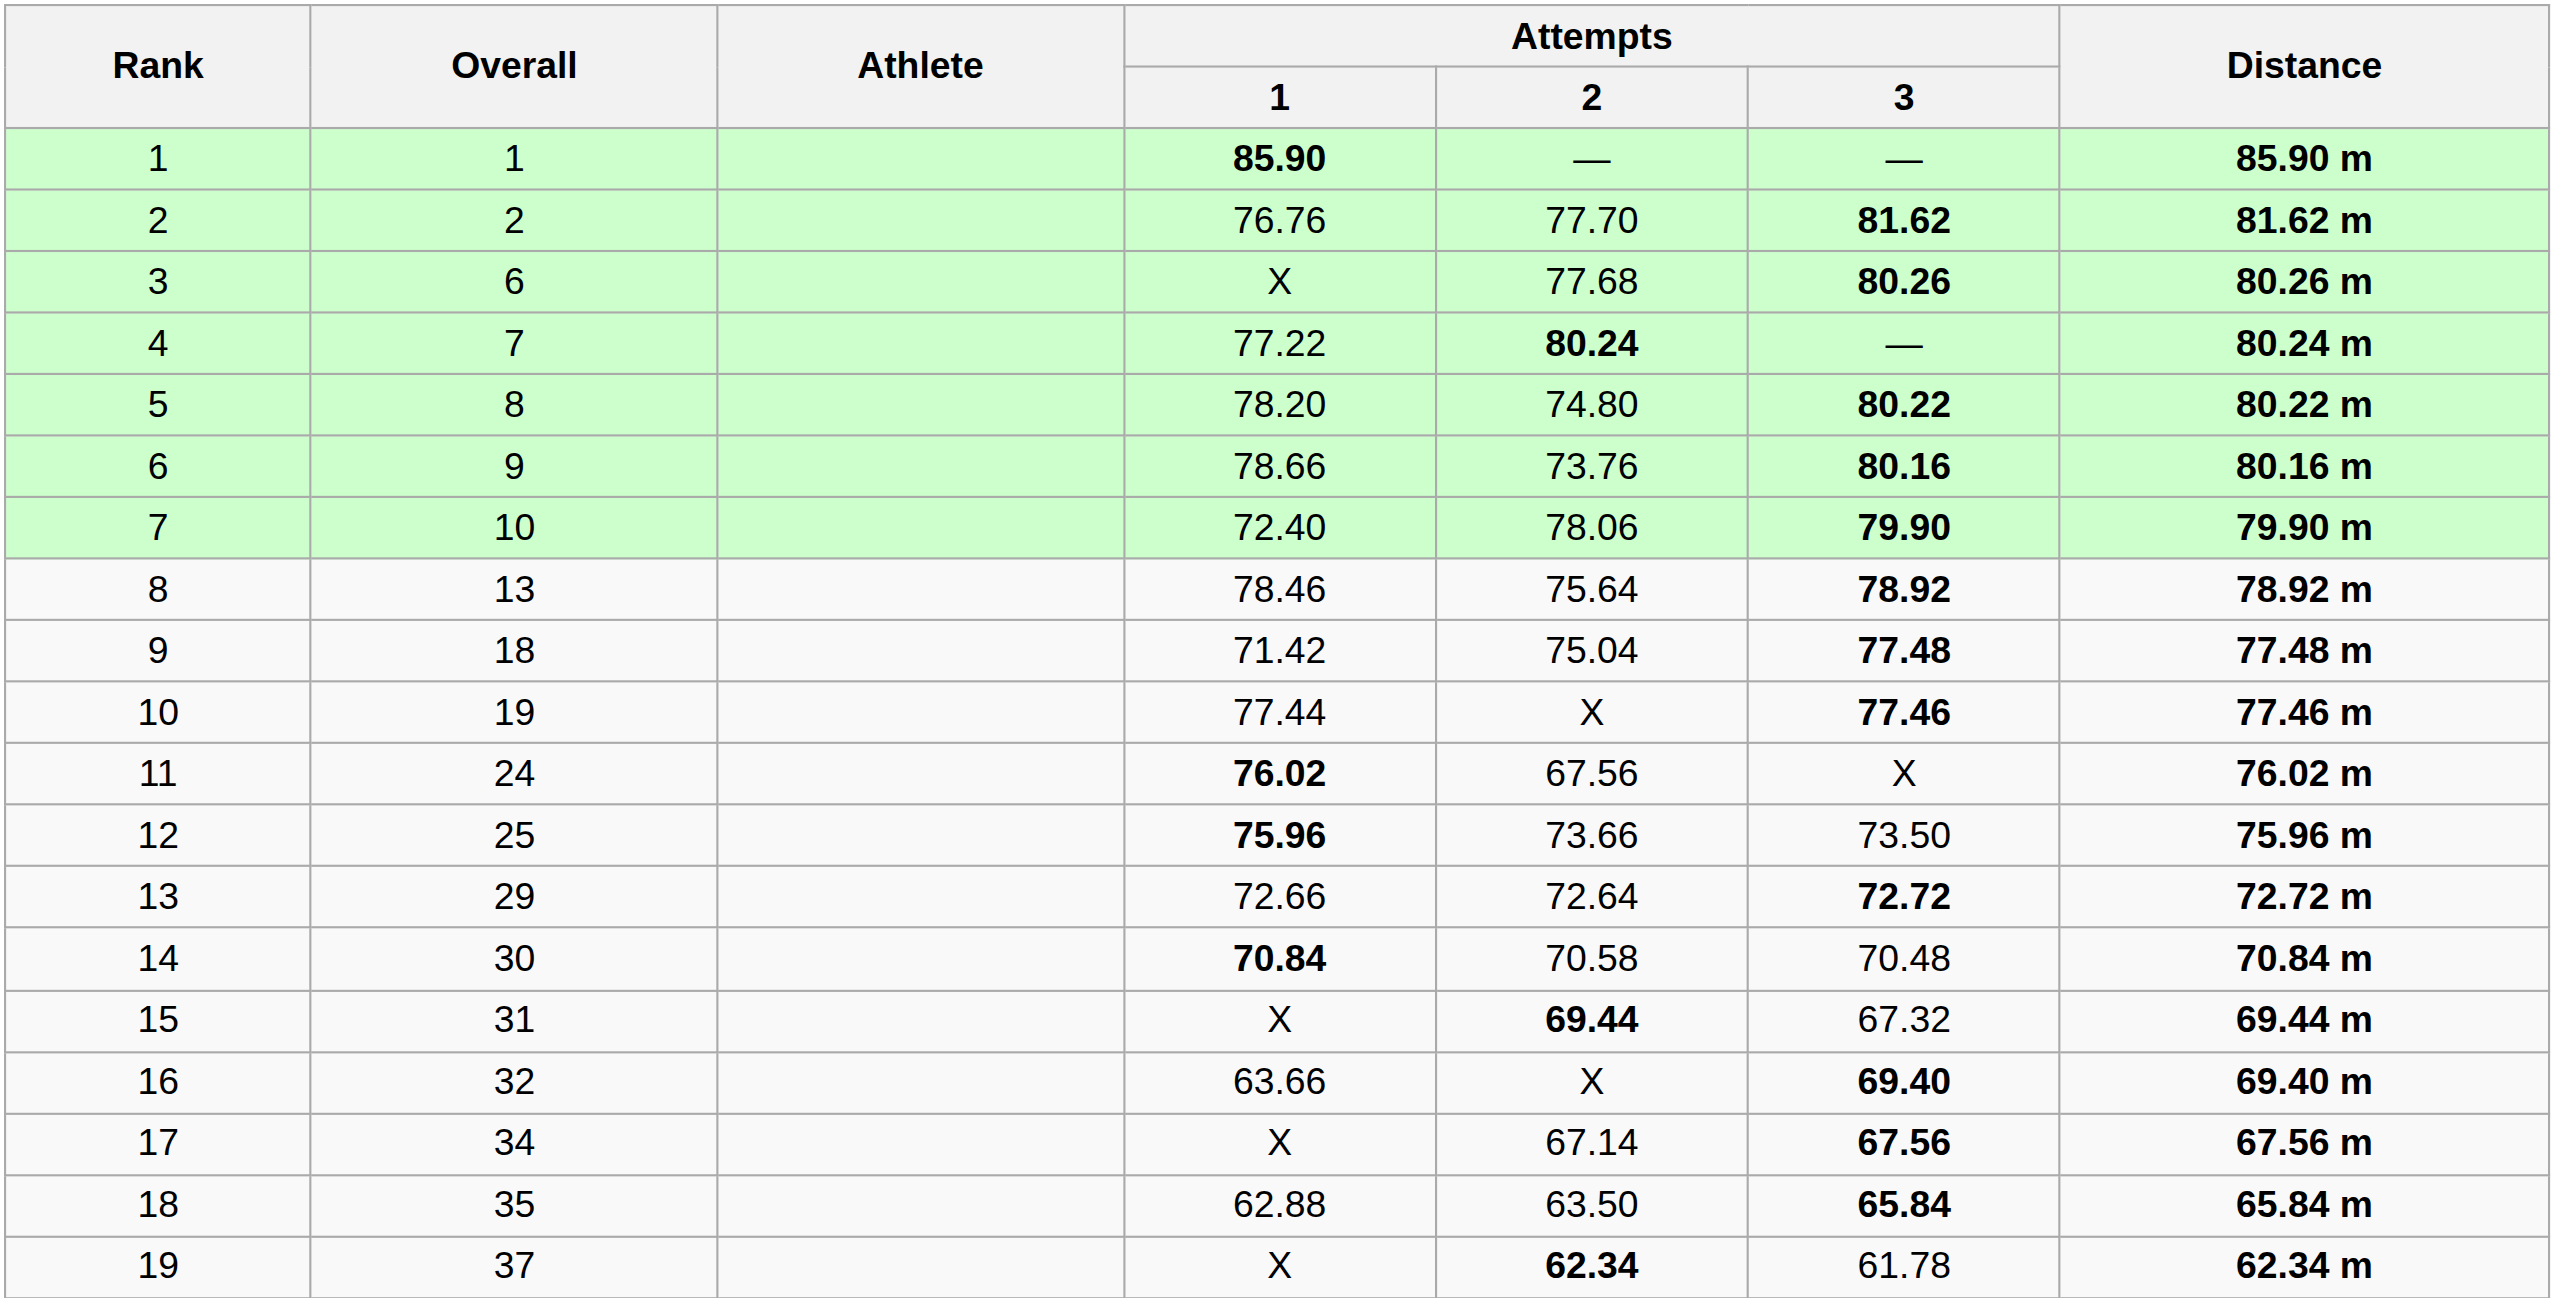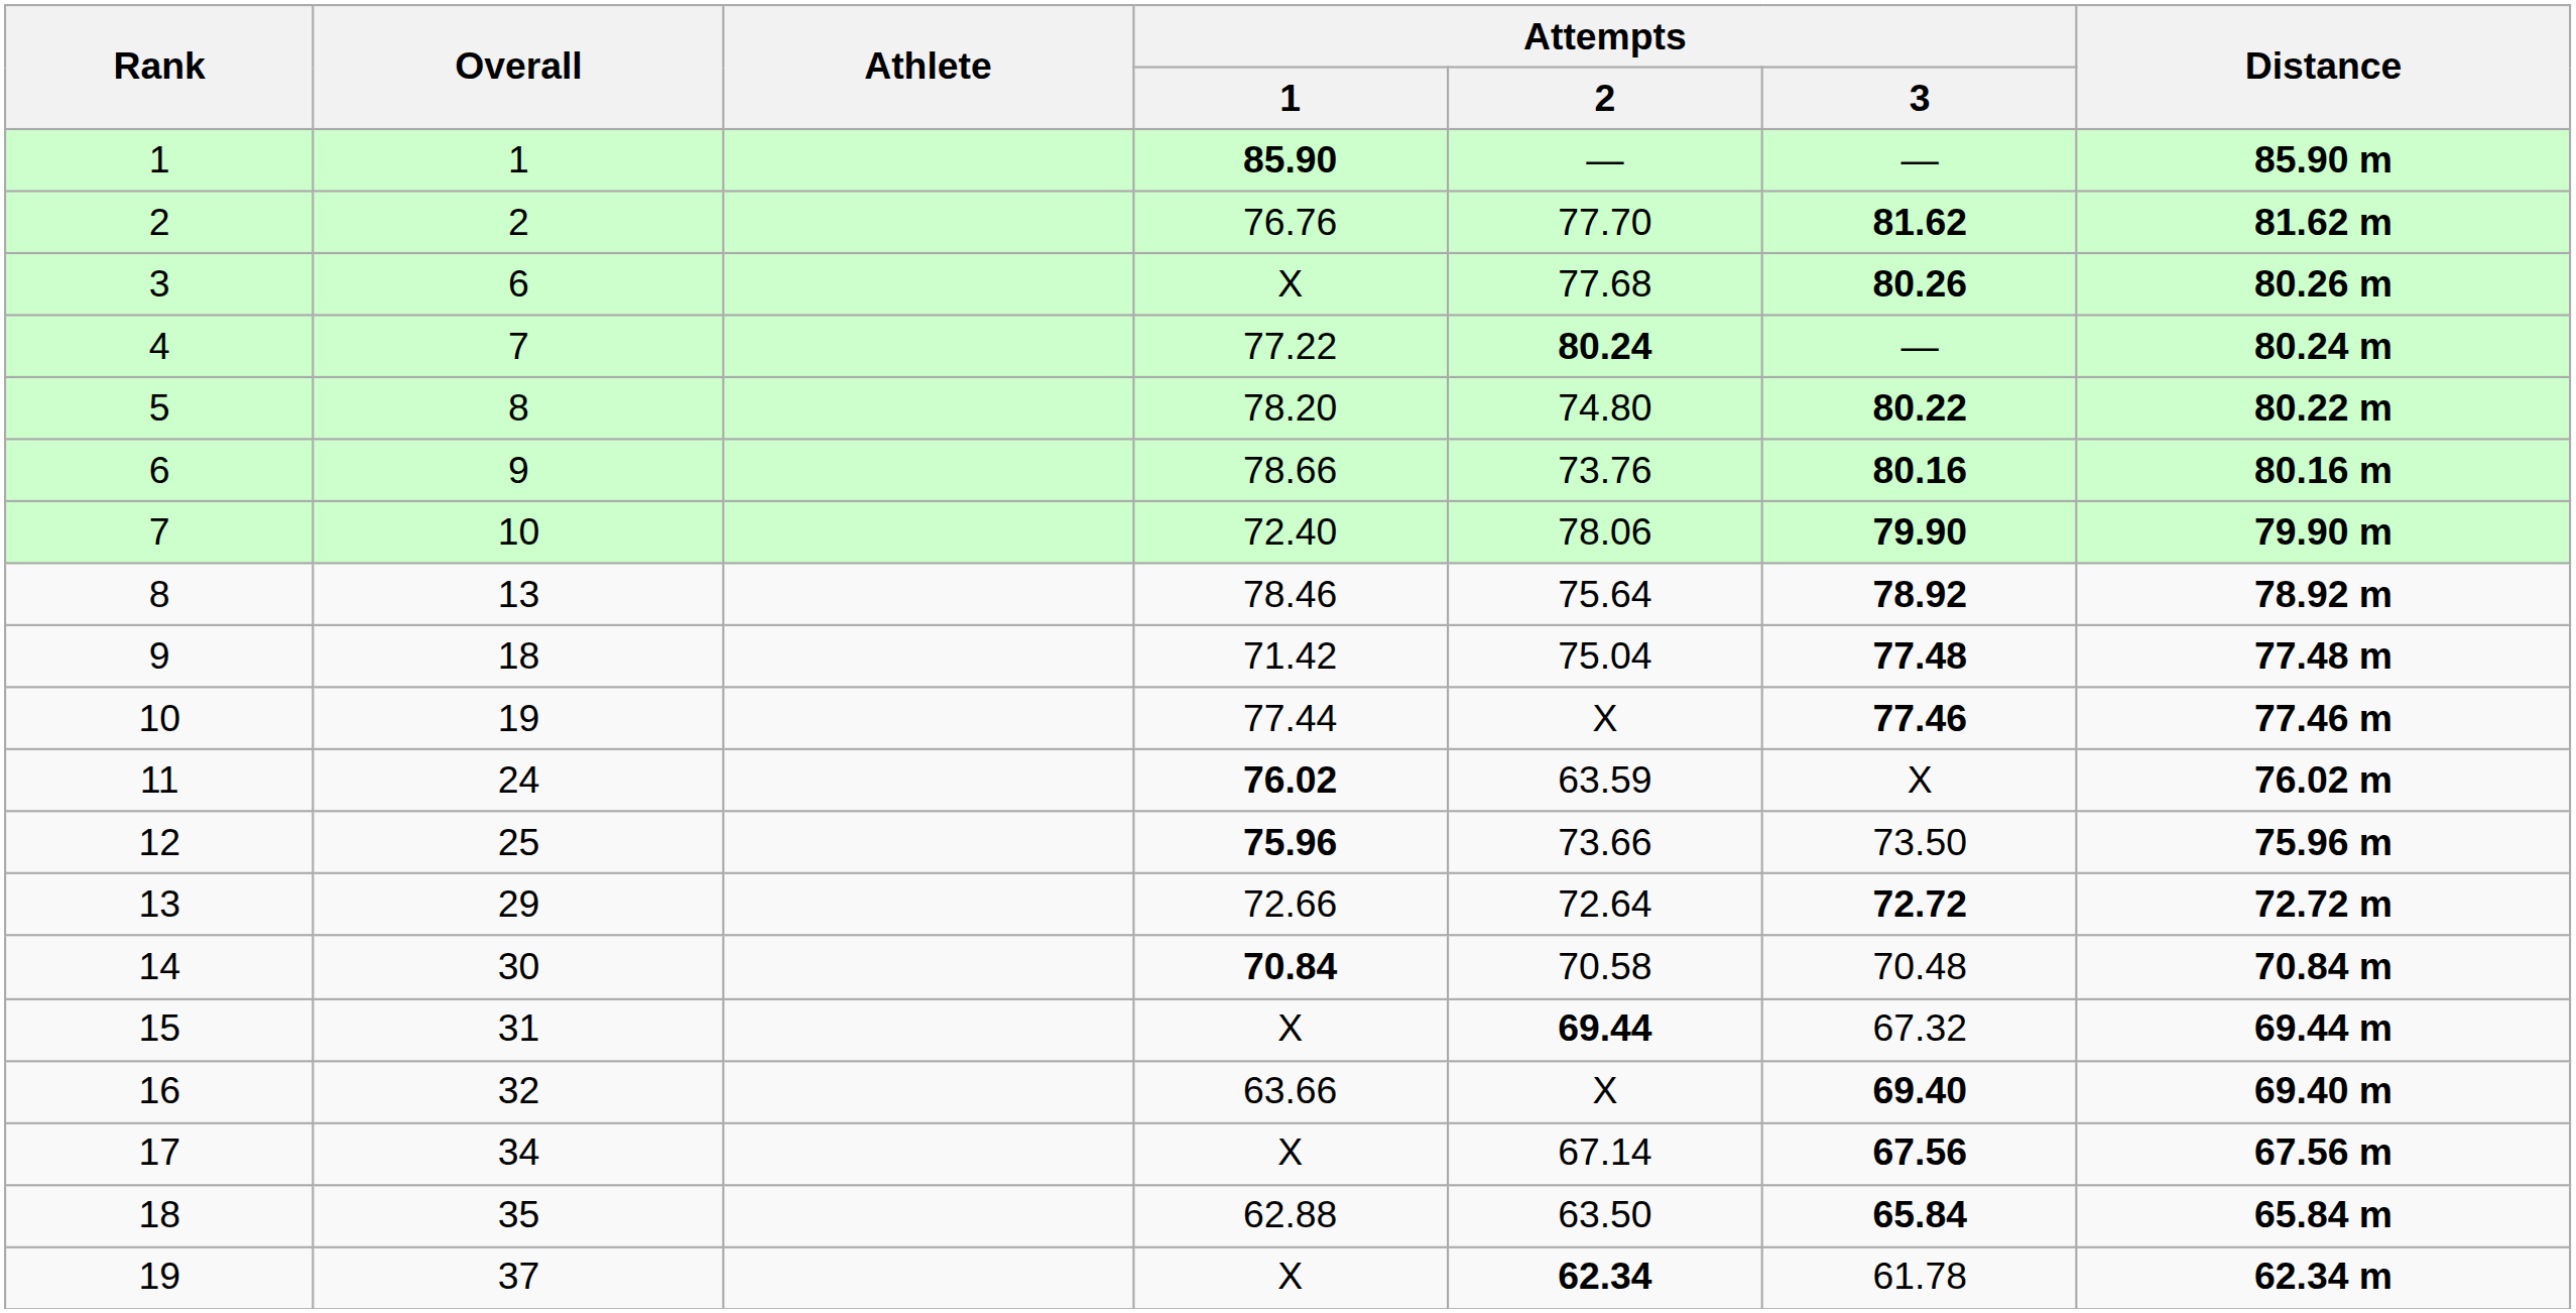11 | Attempts / 2: 67.56 -> 63.59
